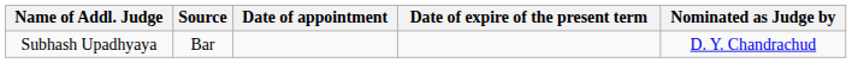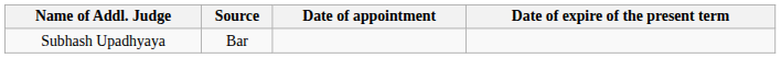- column: Nominated as Judge by | D. Y. Chandrachud
